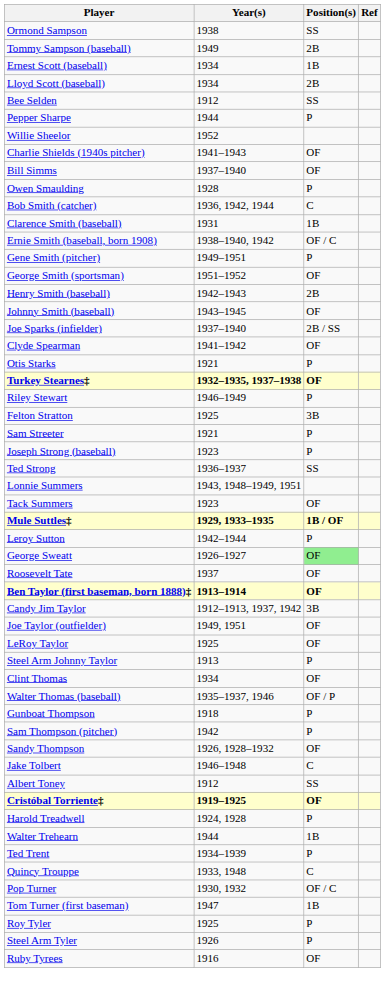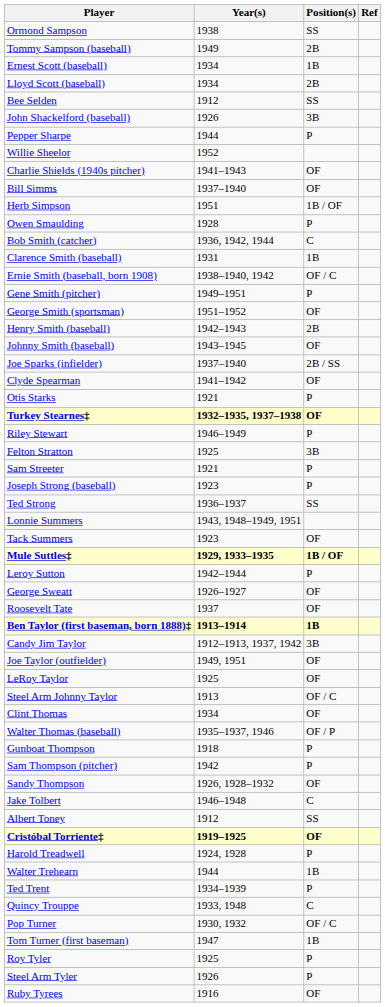+ row: John Shackelford (baseball) | 1926 | 3B
+ row: Herb Simpson | 1951 | 1B / OF
George Sweatt | Position(s): lightgreen background -> no background
Ben Taylor (first baseman, born 1888)‡ | Position(s): OF -> 1B
Steel Arm Johnny Taylor | Position(s): P -> OF / C
